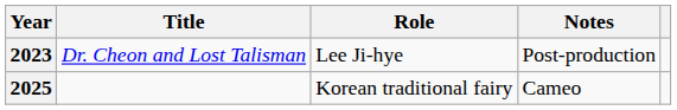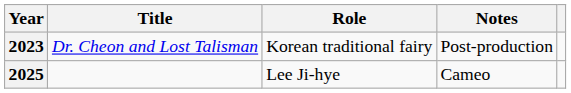2023 | Role: Lee Ji-hye -> Korean traditional fairy
2025 | Role: Korean traditional fairy -> Lee Ji-hye
